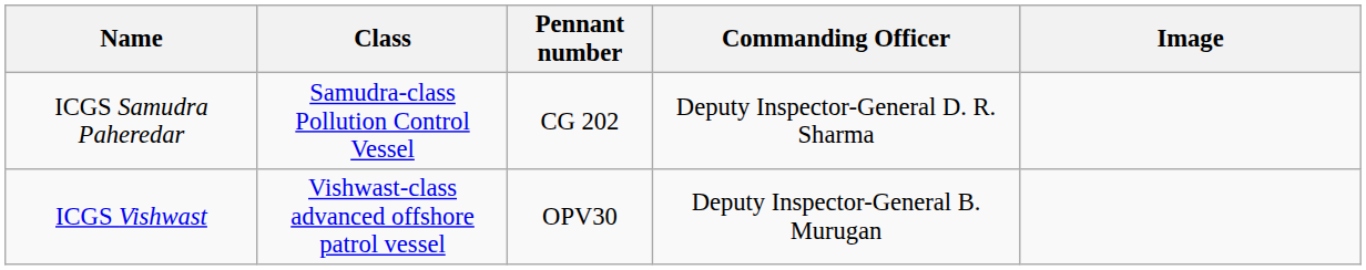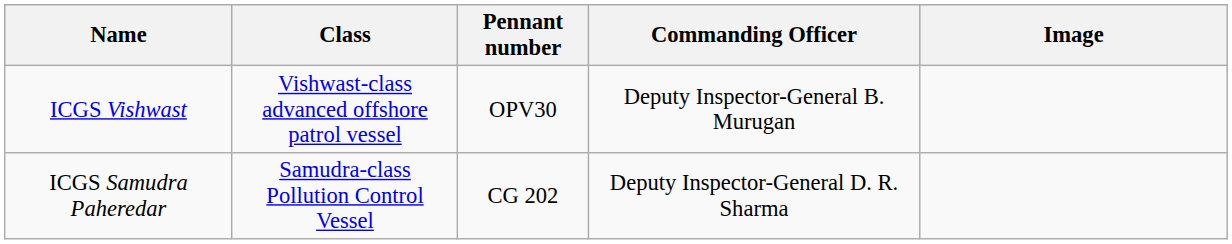rows swapped: ICGS Samudra Paheredar <-> ICGS Vishwast
